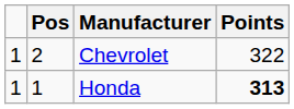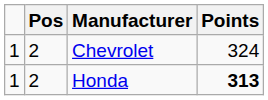Chevrolet | Points: 322 -> 324
Honda | Pos: 1 -> 2
